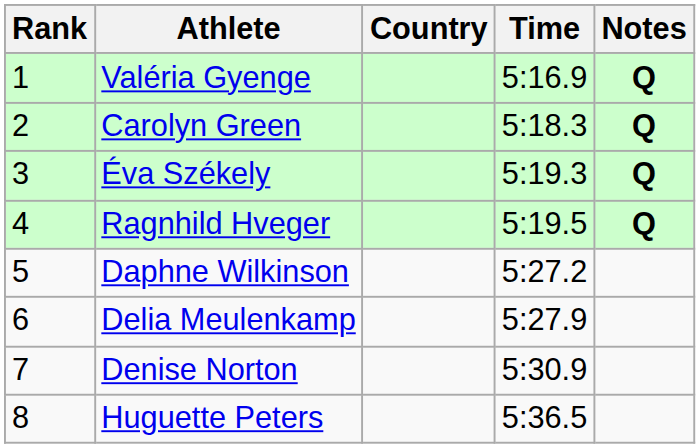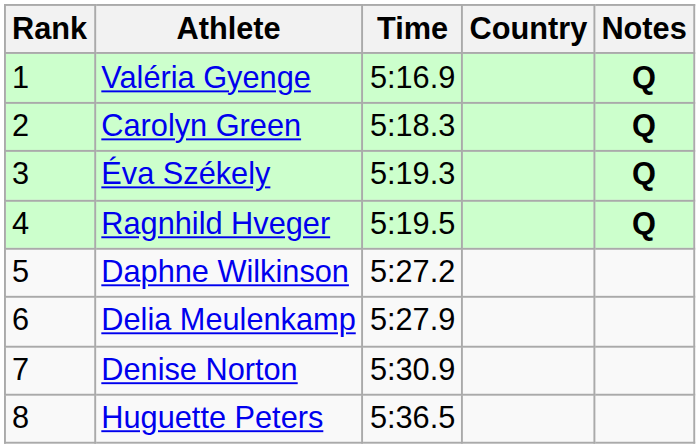columns swapped: Country <-> Time
